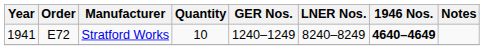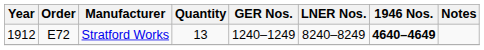Stratford Works | Year: 1941 -> 1912
Stratford Works | Quantity: 10 -> 13
